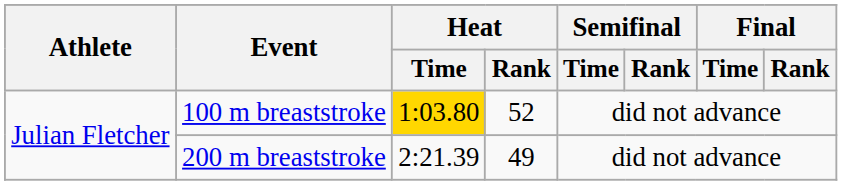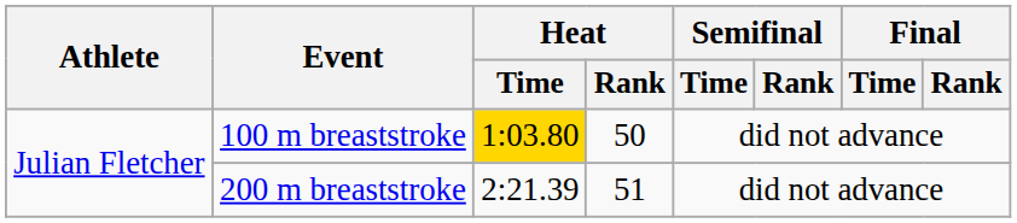100 m breaststroke | Heat / Rank: 52 -> 50
200 m breaststroke | Heat / Rank: 49 -> 51
